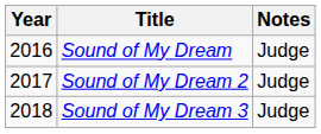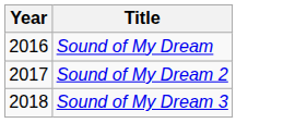- column: Notes | Judge | Judge | Judge
